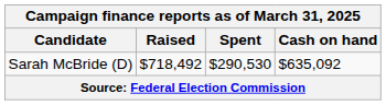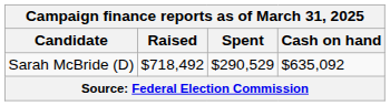Sarah McBride (D) | Spent: $290,530 -> $290,529
